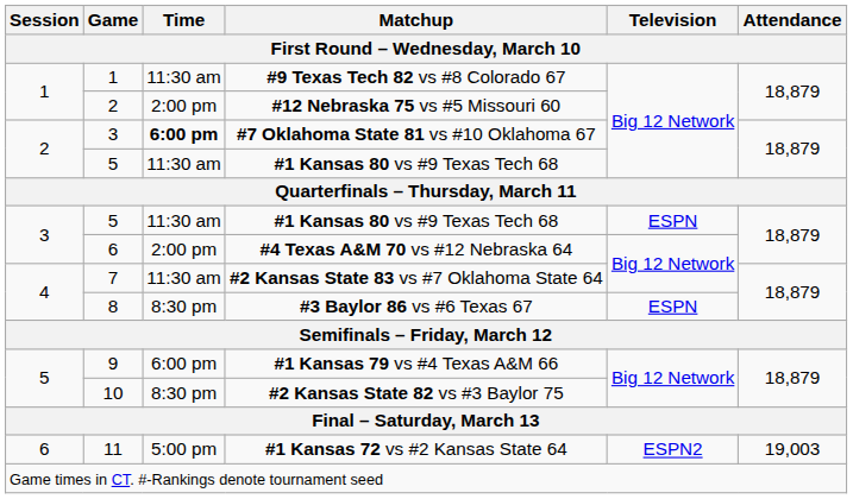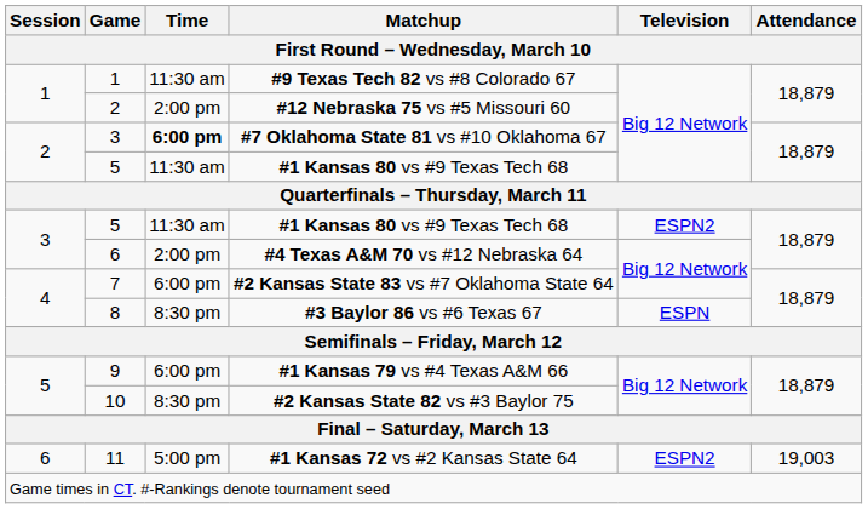3 / #1 Kansas 80 vs #9 Texas Tech 68 | Television: ESPN -> ESPN2
#2 Kansas State 83 vs #7 Oklahoma State 64 | Time: 11:30 am -> 6:00 pm
